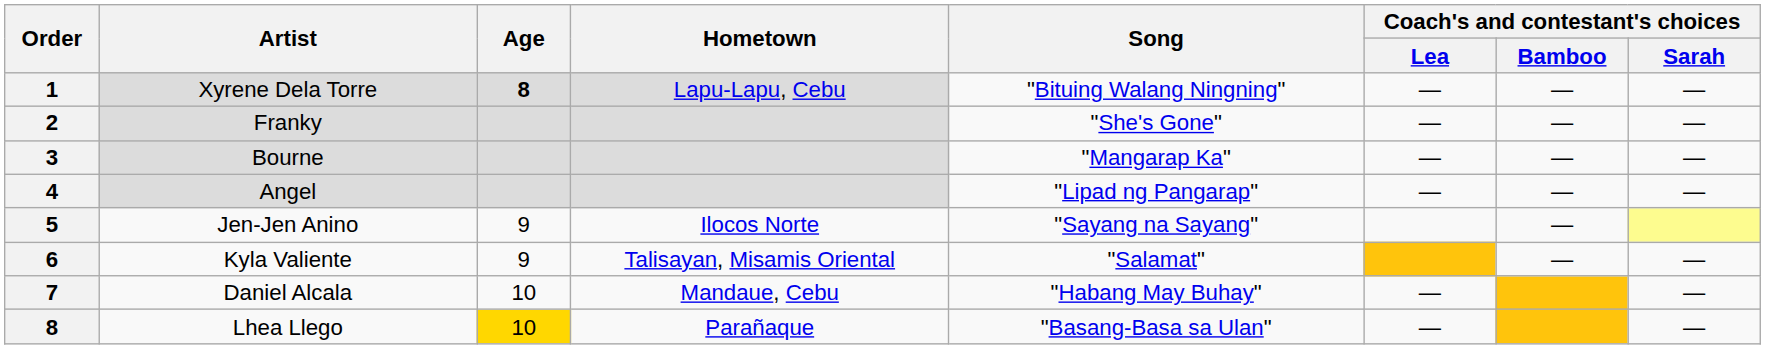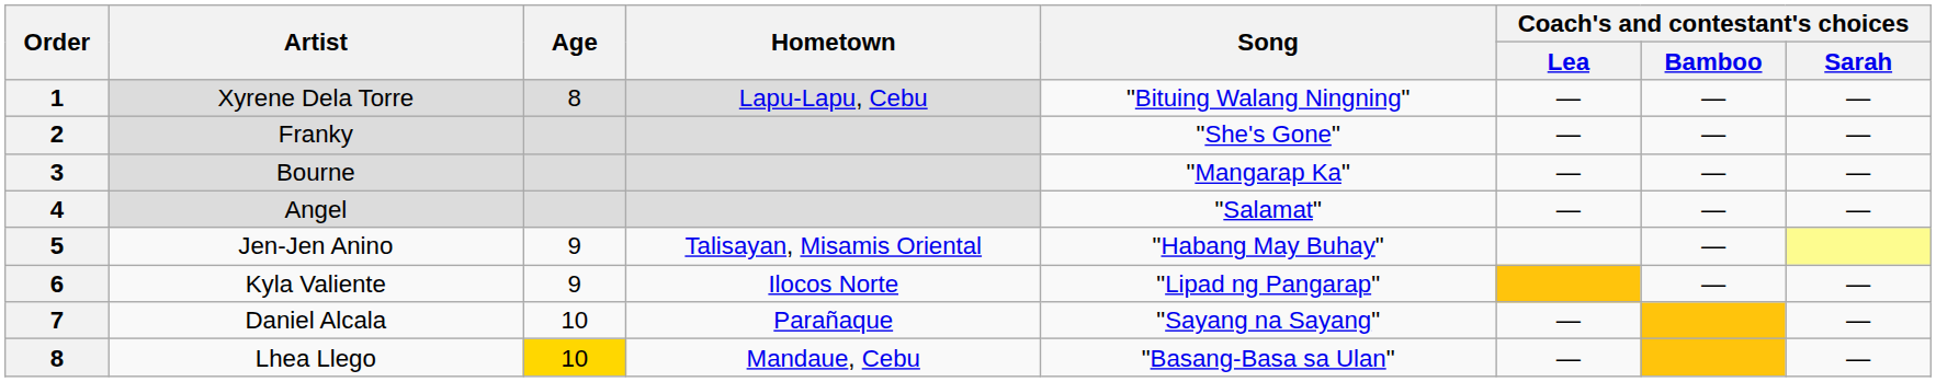Xyrene Dela Torre | Age: bold -> normal
Angel | Song: "Lipad ng Pangarap" -> "Salamat"
Jen-Jen Anino | Hometown: Ilocos Norte -> Talisayan, Misamis Oriental
Jen-Jen Anino | Song: "Sayang na Sayang" -> "Habang May Buhay"
Kyla Valiente | Hometown: Talisayan, Misamis Oriental -> Ilocos Norte
Kyla Valiente | Song: "Salamat" -> "Lipad ng Pangarap"
Daniel Alcala | Hometown: Mandaue, Cebu -> Parañaque
Daniel Alcala | Song: "Habang May Buhay" -> "Sayang na Sayang"
Lhea Llego | Hometown: Parañaque -> Mandaue, Cebu
